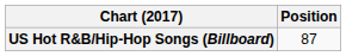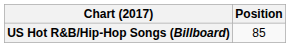US Hot R&B/Hip-Hop Songs (Billboard) | Position: 87 -> 85
